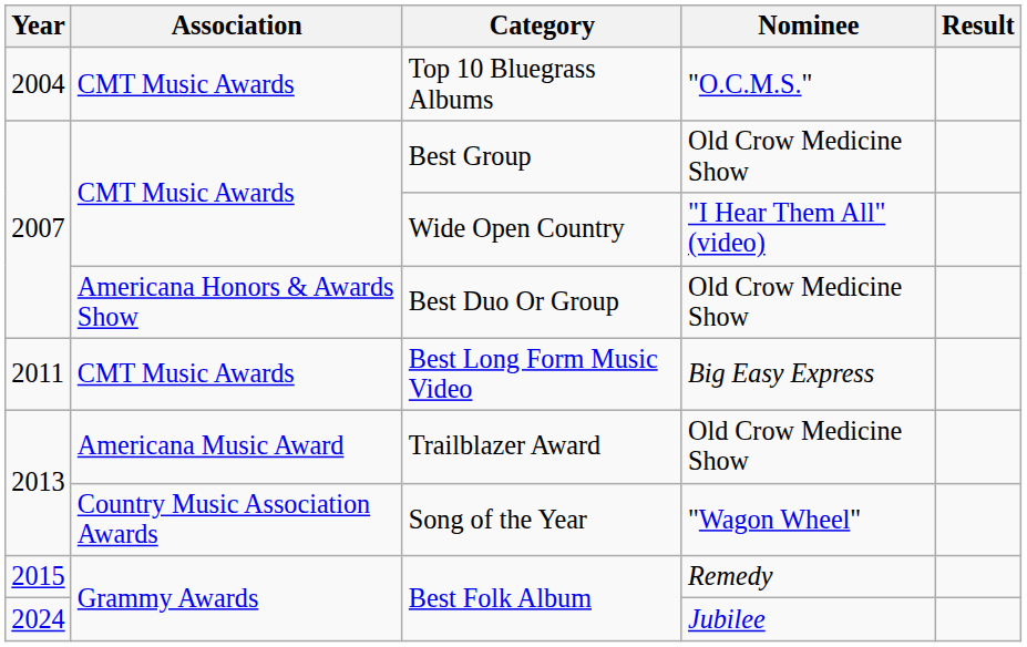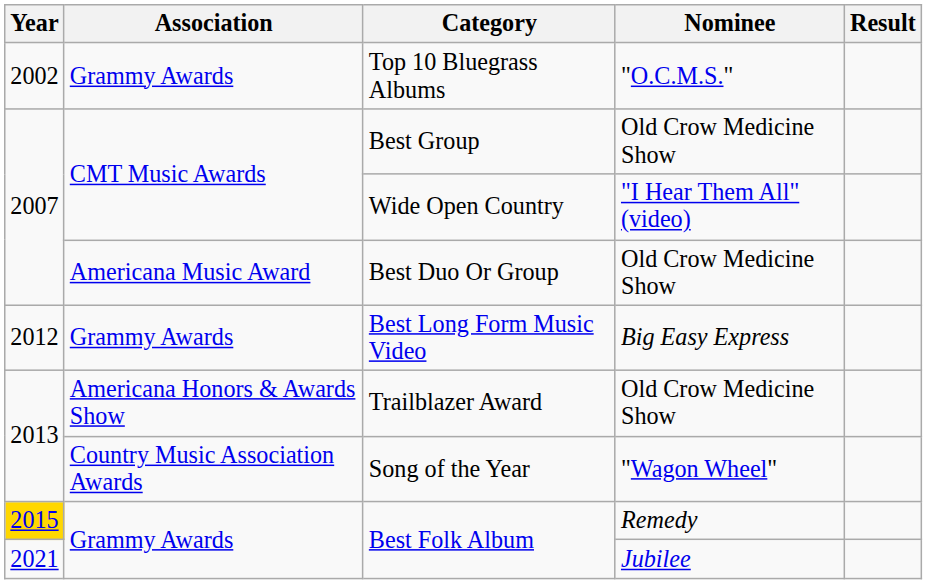Top 10 Bluegrass Albums | Year: 2004 -> 2002
Top 10 Bluegrass Albums | Association: CMT Music Awards -> Grammy Awards
Best Duo Or Group | Association: Americana Honors & Awards Show -> Americana Music Award
Best Long Form Music Video | Year: 2011 -> 2012
Best Long Form Music Video | Association: CMT Music Awards -> Grammy Awards
Trailblazer Award | Association: Americana Music Award -> Americana Honors & Awards Show
Best Folk Album / Remedy | Year: no background -> gold background
Best Folk Album / Jubilee | Year: 2024 -> 2021
